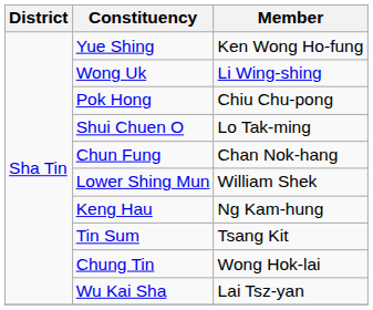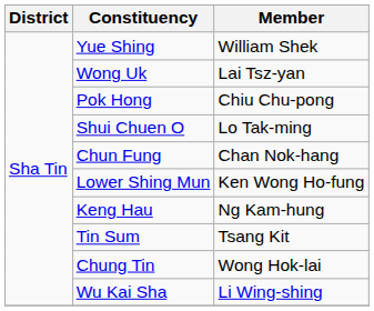Yue Shing | Member: Ken Wong Ho-fung -> William Shek
Wong Uk | Member: Li Wing-shing -> Lai Tsz-yan
Lower Shing Mun | Member: William Shek -> Ken Wong Ho-fung
Wu Kai Sha | Member: Lai Tsz-yan -> Li Wing-shing
